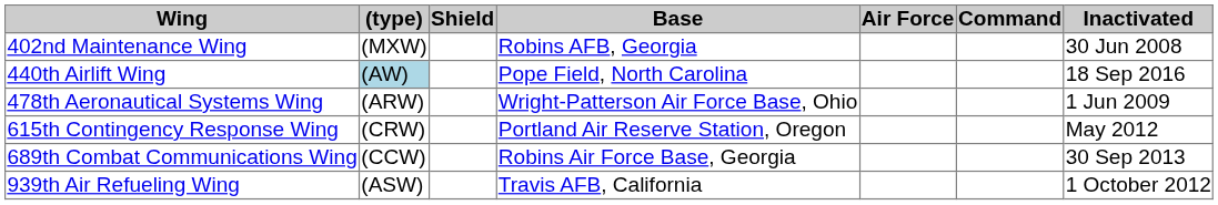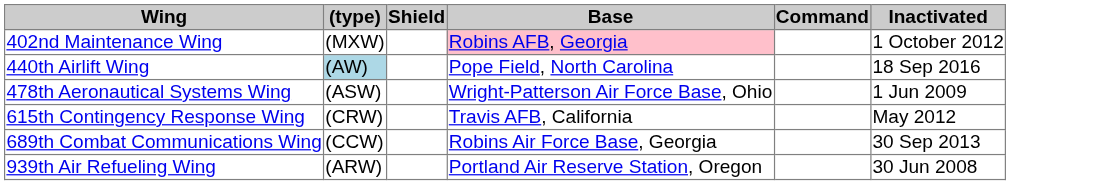- column: Air Force
402nd Maintenance Wing | Base: no background -> pink background
402nd Maintenance Wing | Inactivated: 30 Jun 2008 -> 1 October 2012
478th Aeronautical Systems Wing | (type): (ARW) -> (ASW)
615th Contingency Response Wing | Base: Portland Air Reserve Station, Oregon -> Travis AFB, California
939th Air Refueling Wing | (type): (ASW) -> (ARW)
939th Air Refueling Wing | Base: Travis AFB, California -> Portland Air Reserve Station, Oregon
939th Air Refueling Wing | Inactivated: 1 October 2012 -> 30 Jun 2008
